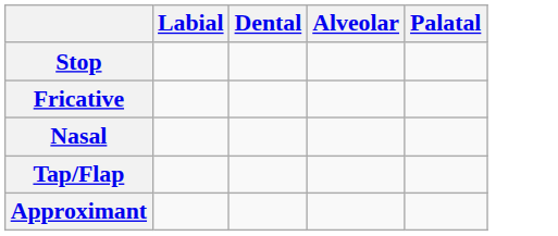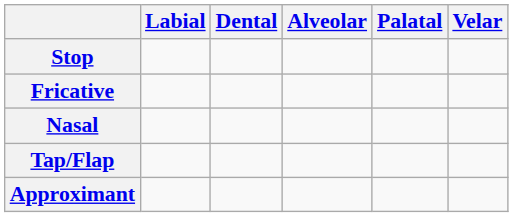+ column: Velar
